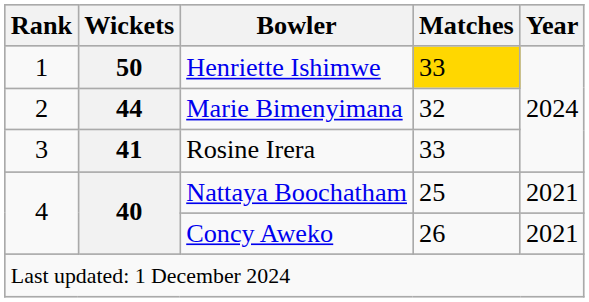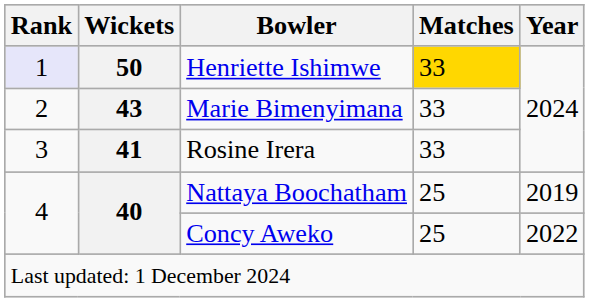Henriette Ishimwe | Rank: no background -> lavender background
Marie Bimenyimana | Wickets: 44 -> 43
Marie Bimenyimana | Matches: 32 -> 33
Nattaya Boochatham | Year: 2021 -> 2019
Concy Aweko | Matches: 26 -> 25
Concy Aweko | Year: 2021 -> 2022
